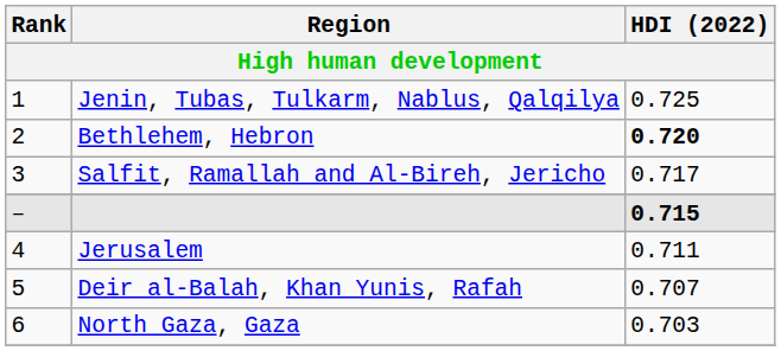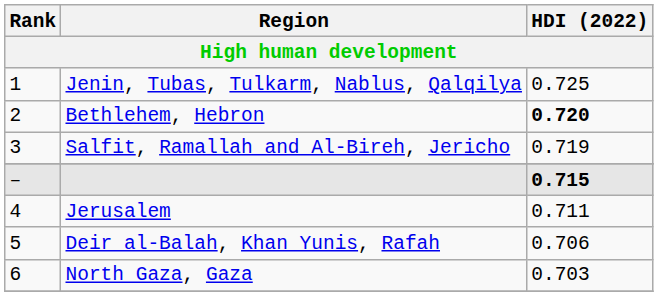Salfit, Ramallah and Al-Bireh, Jericho | HDI (2022): 0.717 -> 0.719
Deir al-Balah, Khan Yunis, Rafah | HDI (2022): 0.707 -> 0.706
